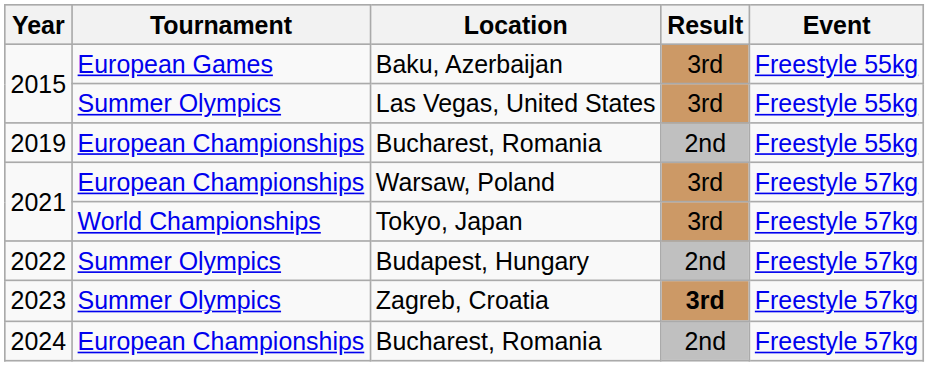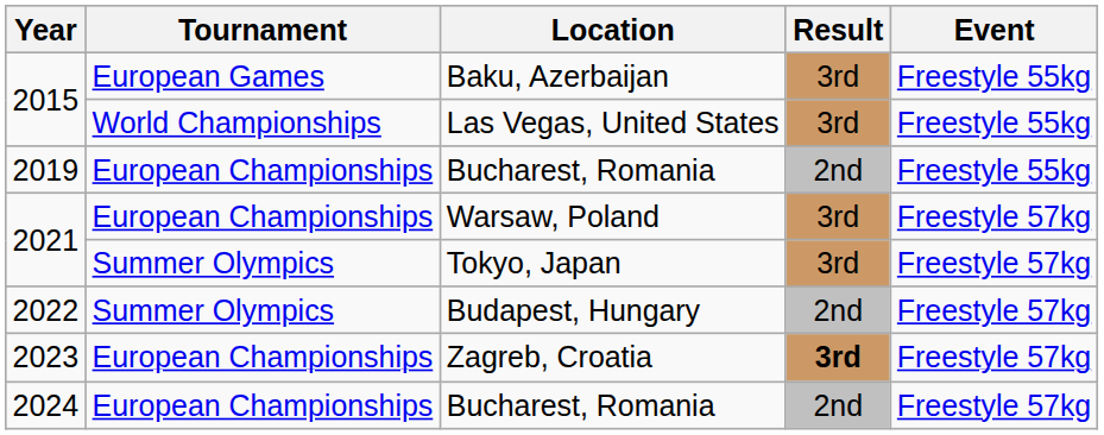Las Vegas, United States | Tournament: Summer Olympics -> World Championships
Tokyo, Japan | Tournament: World Championships -> Summer Olympics
Zagreb, Croatia | Tournament: Summer Olympics -> European Championships
